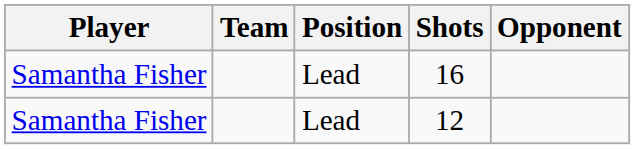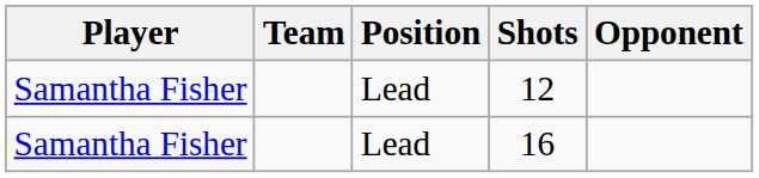rows swapped: 12 <-> 16
